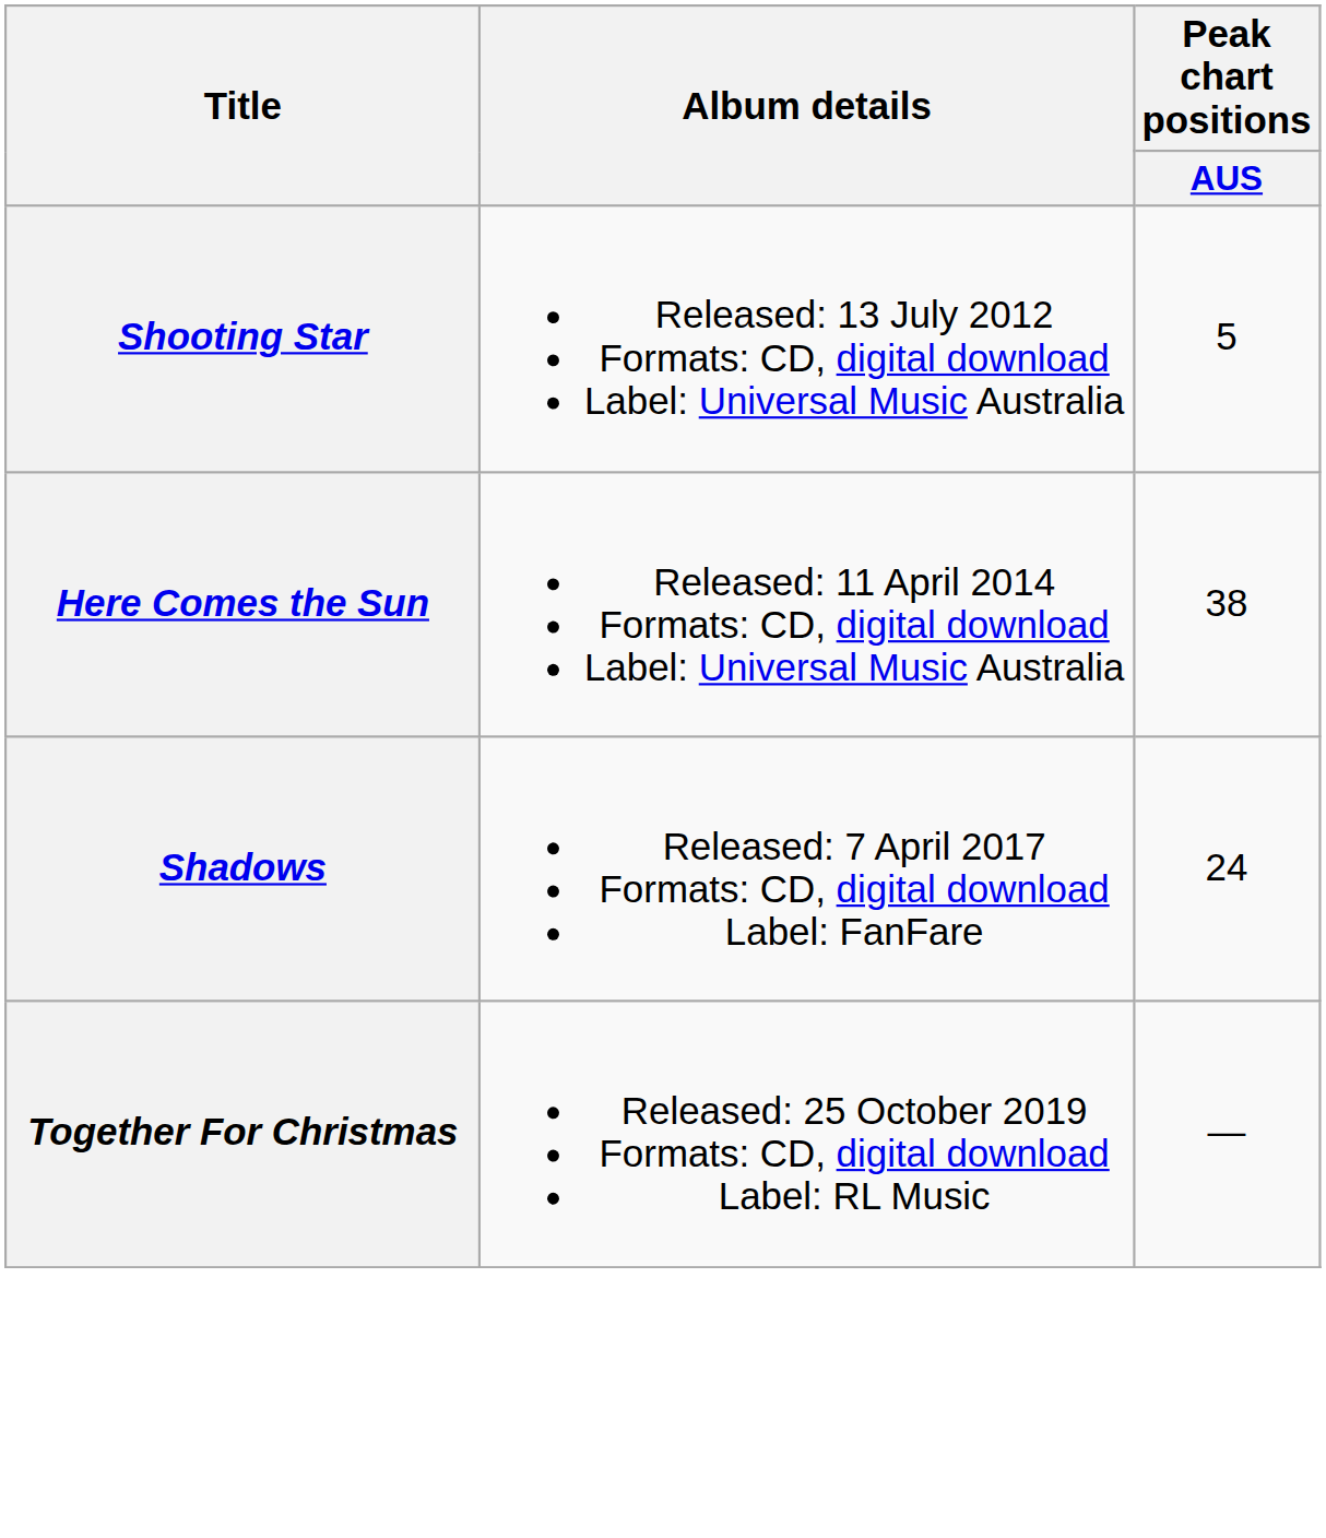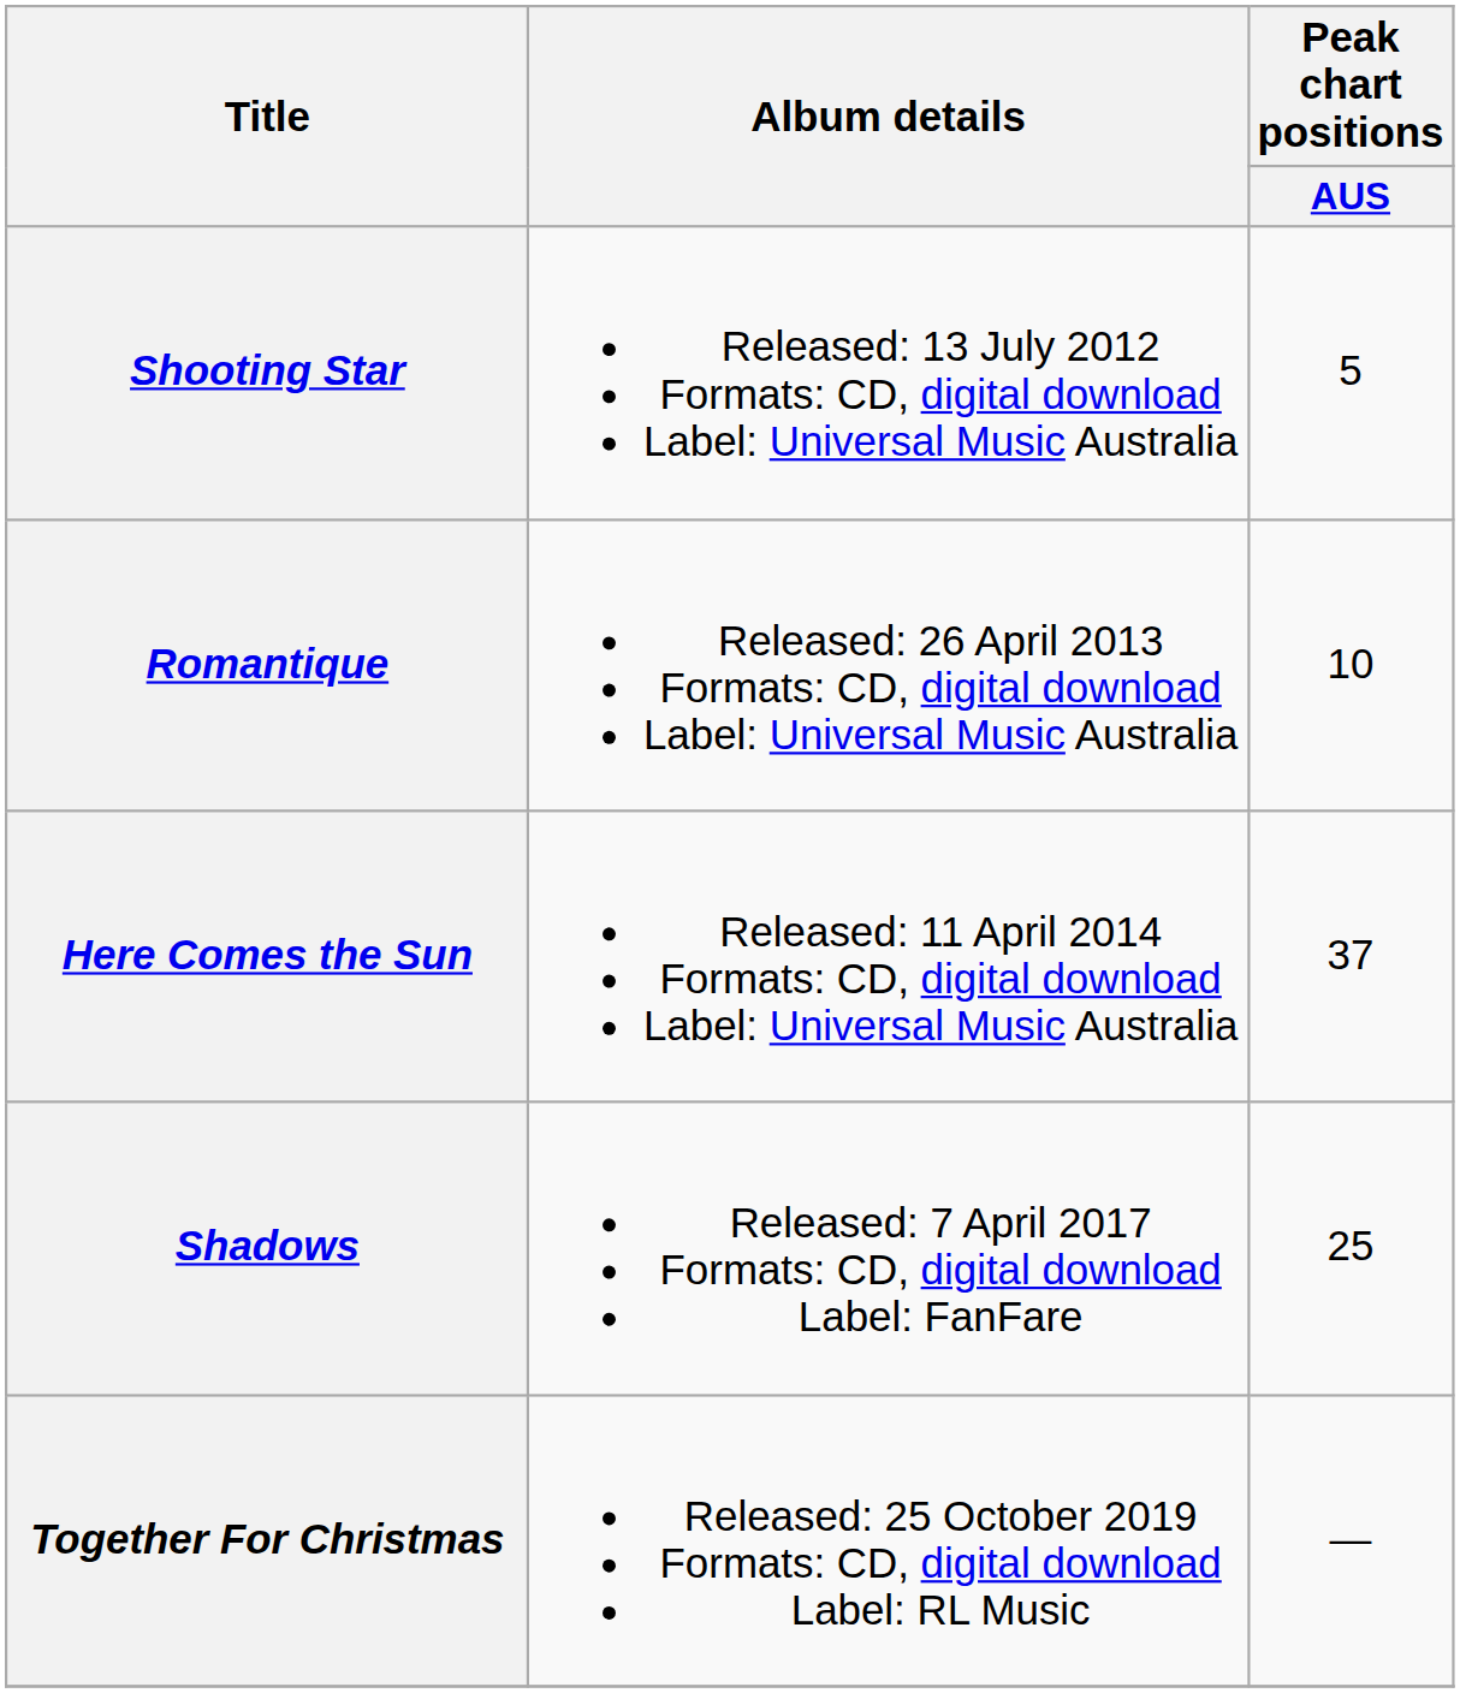+ row: Romantique | Released: 26 April 2013 Formats: CD, digital download Label: Universal Music Australia | 10
Here Comes the Sun | Peak chart positions / AUS: 38 -> 37
Shadows | Peak chart positions / AUS: 24 -> 25
